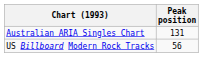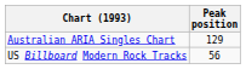Australian ARIA Singles Chart | Peak position: 131 -> 129
